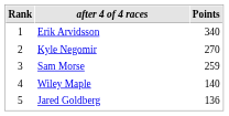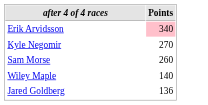- column: Rank | 1 | 2 | 3 | 4 | 5
Erik Arvidsson | Points: no background -> pink background
Sam Morse | Points: 259 -> 260
